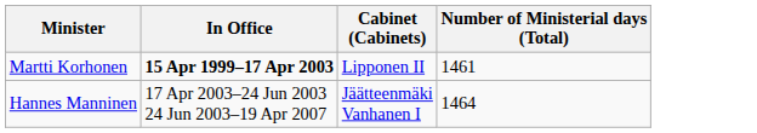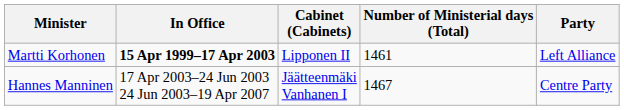+ column: Party | Left Alliance | Centre Party
Hannes Manninen | Number of Ministerial days (Total): 1464 -> 1467
